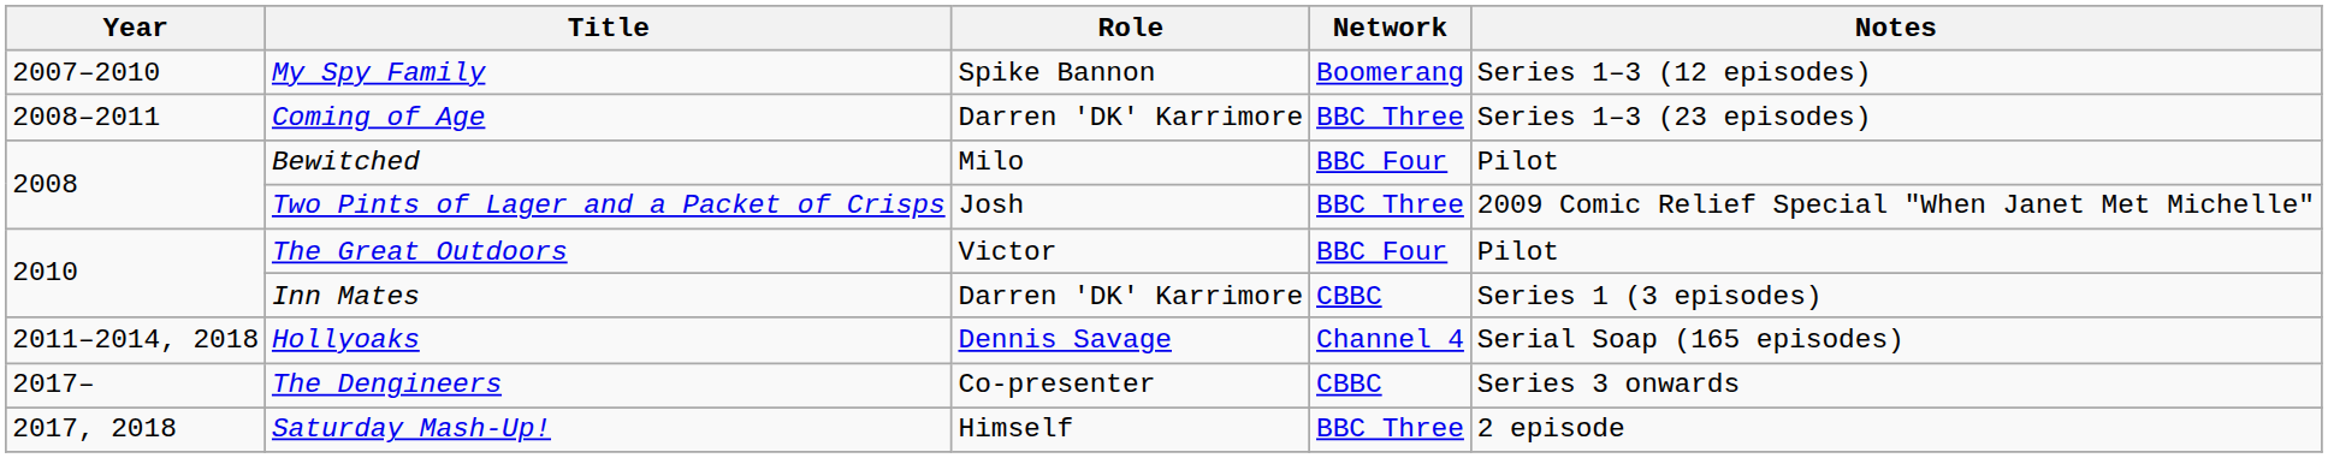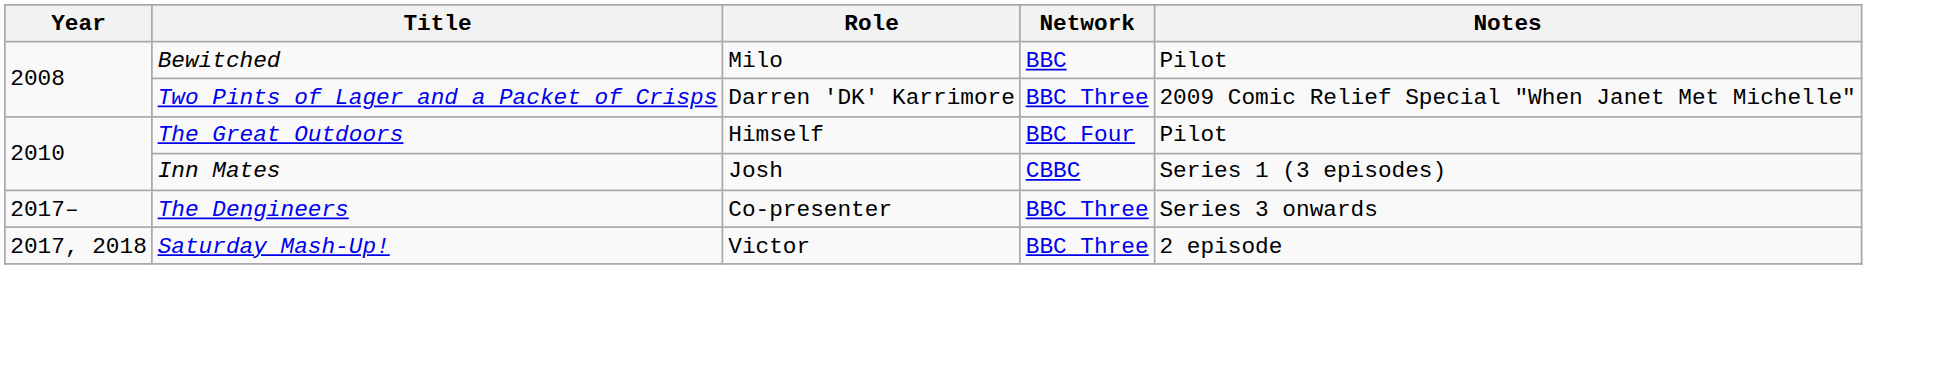- row: 2007–2010 | My Spy Family | Spike Bannon | Boomerang | Series 1–3 (12 episodes)
- row: 2008–2011 | Coming of Age | Darren 'DK' Karrimore | BBC Three | Series 1–3 (23 episodes)
Bewitched | Network: BBC Four -> BBC
Two Pints of Lager and a Packet of Crisps | Role: Josh -> Darren 'DK' Karrimore
The Great Outdoors | Role: Victor -> Himself
Inn Mates | Role: Darren 'DK' Karrimore -> Josh
- row: 2011–2014, 2018 | Hollyoaks | Dennis Savage | Channel 4 | Serial Soap (165 episodes)
The Dengineers | Network: CBBC -> BBC Three
Saturday Mash-Up! | Role: Himself -> Victor
